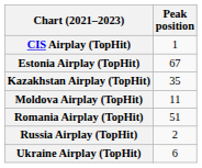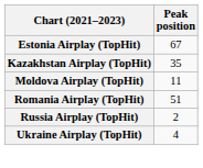- row: CIS Airplay (TopHit) | 1
Ukraine Airplay (TopHit) | Peak position: 6 -> 4
